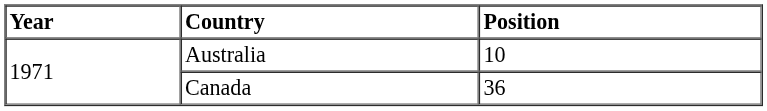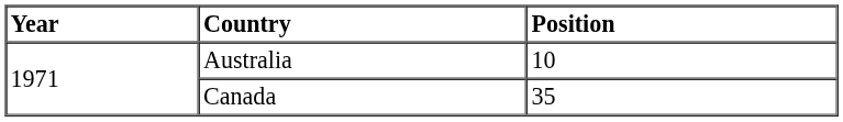Canada | Position: 36 -> 35
